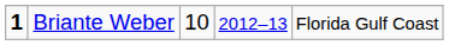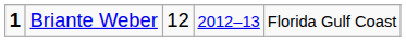Briante Weber | column 3: 10 -> 12
